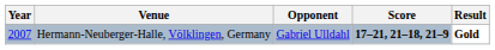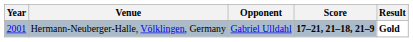Hermann-Neuberger-Halle, Völklingen, Germany | Year: 2007 -> 2001
